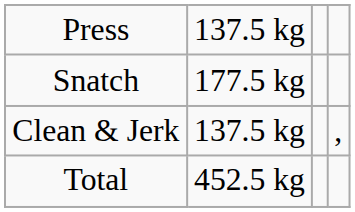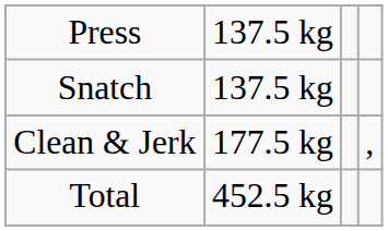Snatch | column 2: 177.5 kg -> 137.5 kg
Clean & Jerk | column 2: 137.5 kg -> 177.5 kg
